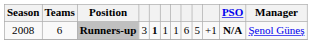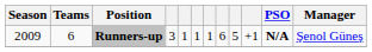Runners-up | Season: 2008 -> 2009
Runners-up | column 5: bold -> normal
